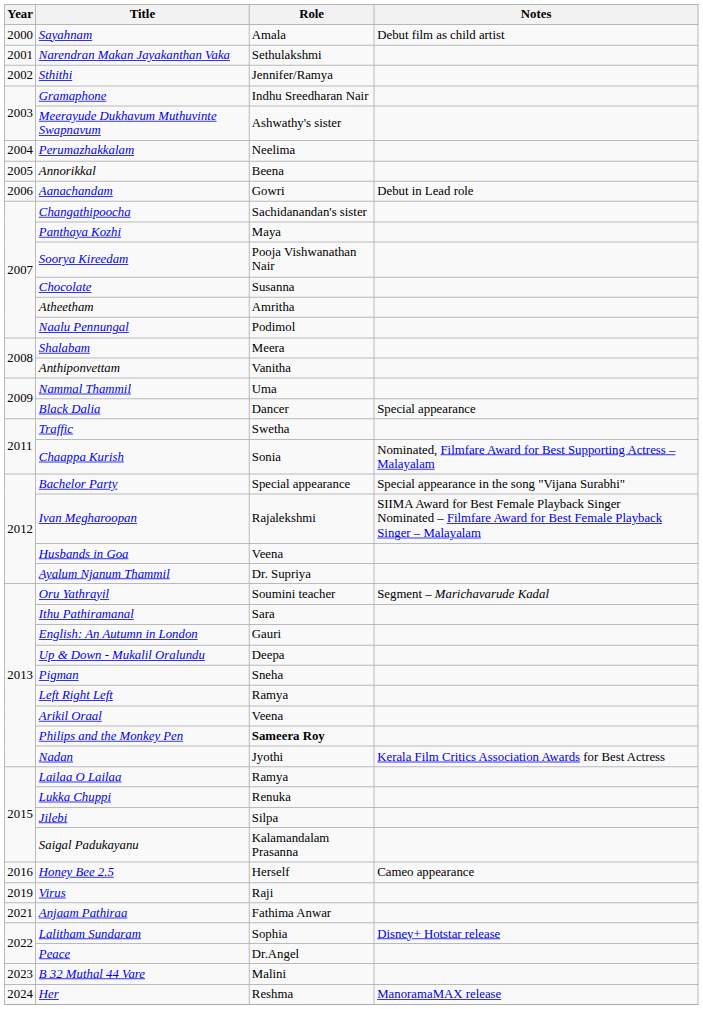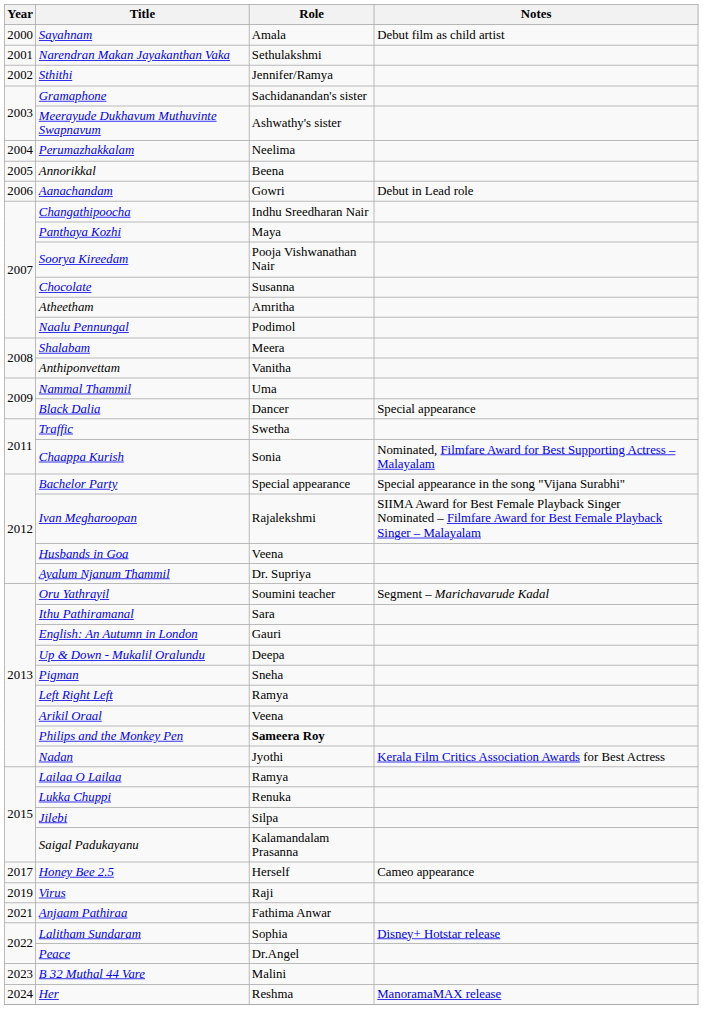Gramaphone | Role: Indhu Sreedharan Nair -> Sachidanandan's sister
Changathipoocha | Role: Sachidanandan's sister -> Indhu Sreedharan Nair
Honey Bee 2.5 | Year: 2016 -> 2017
